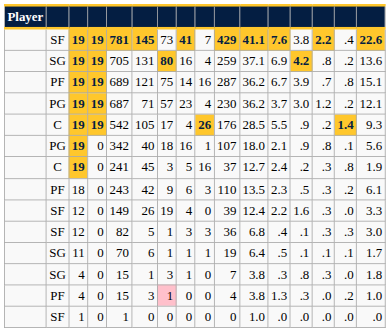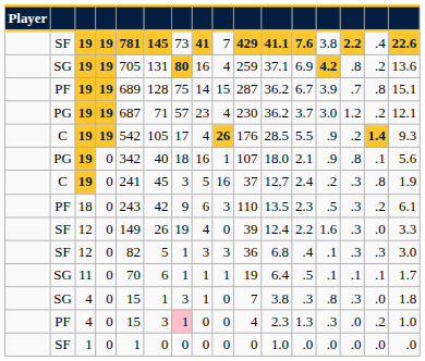PF / 19 | column 6: 121 -> 128
PF / 19 | column 9: 16 -> 15
PF / 4 | column 11: 3.8 -> 2.3
